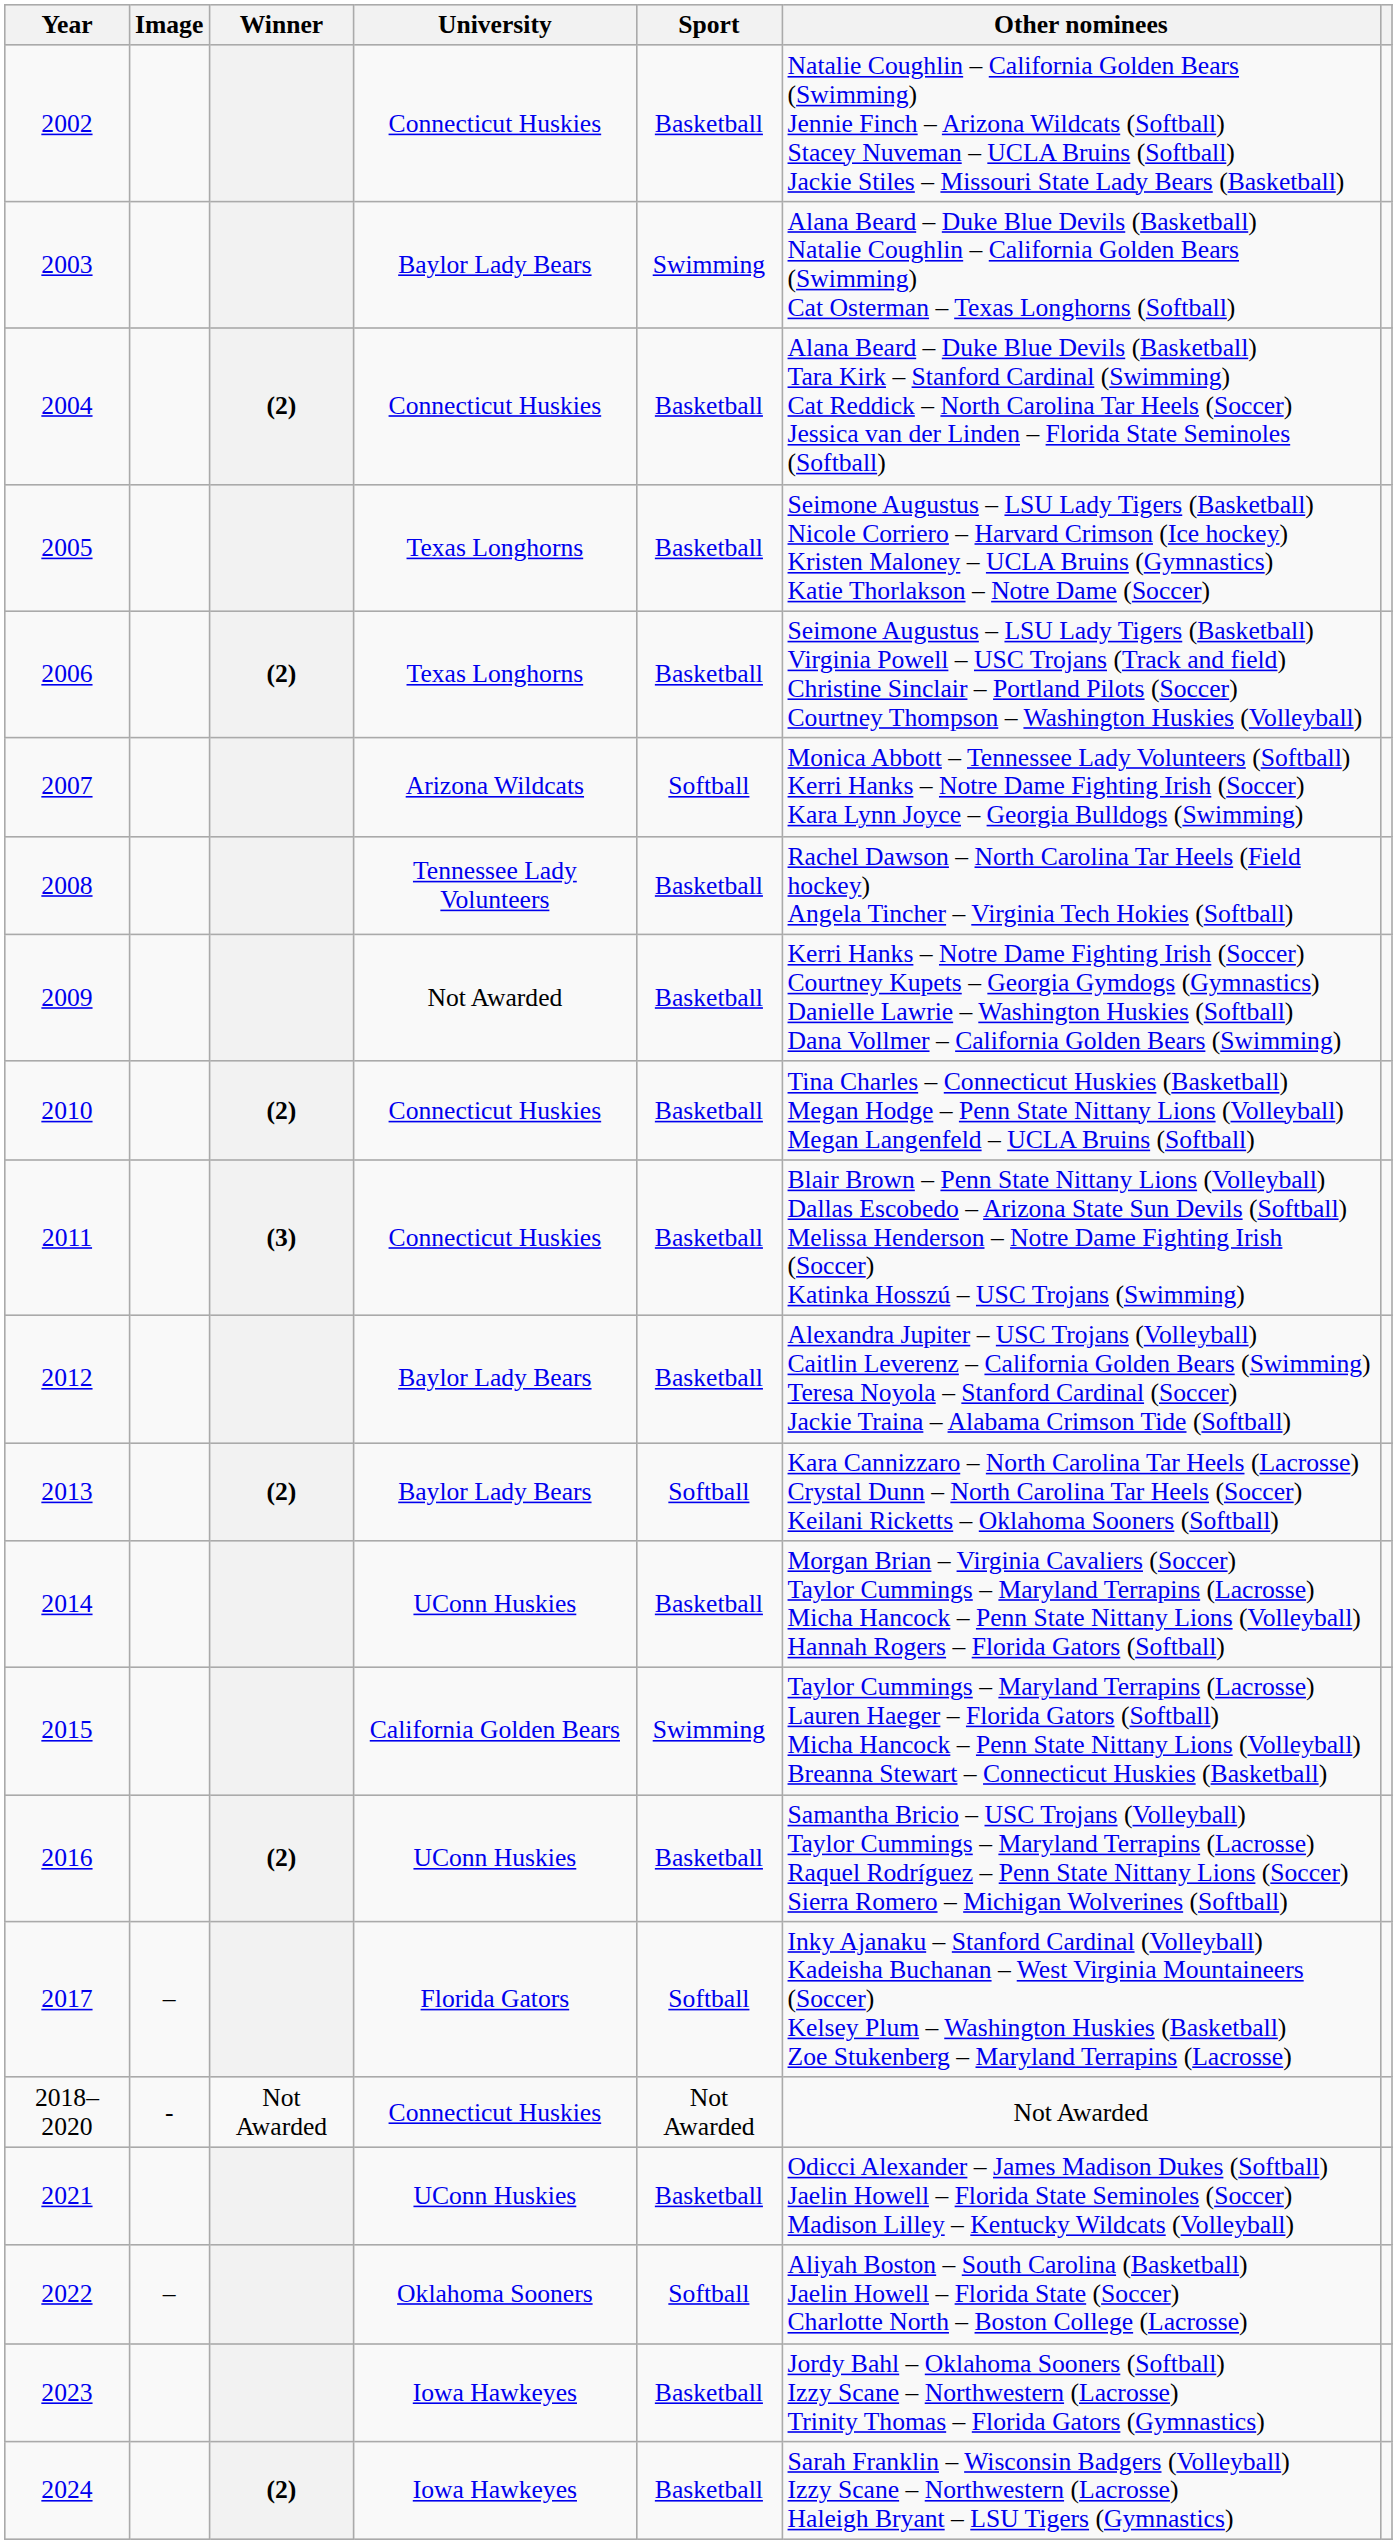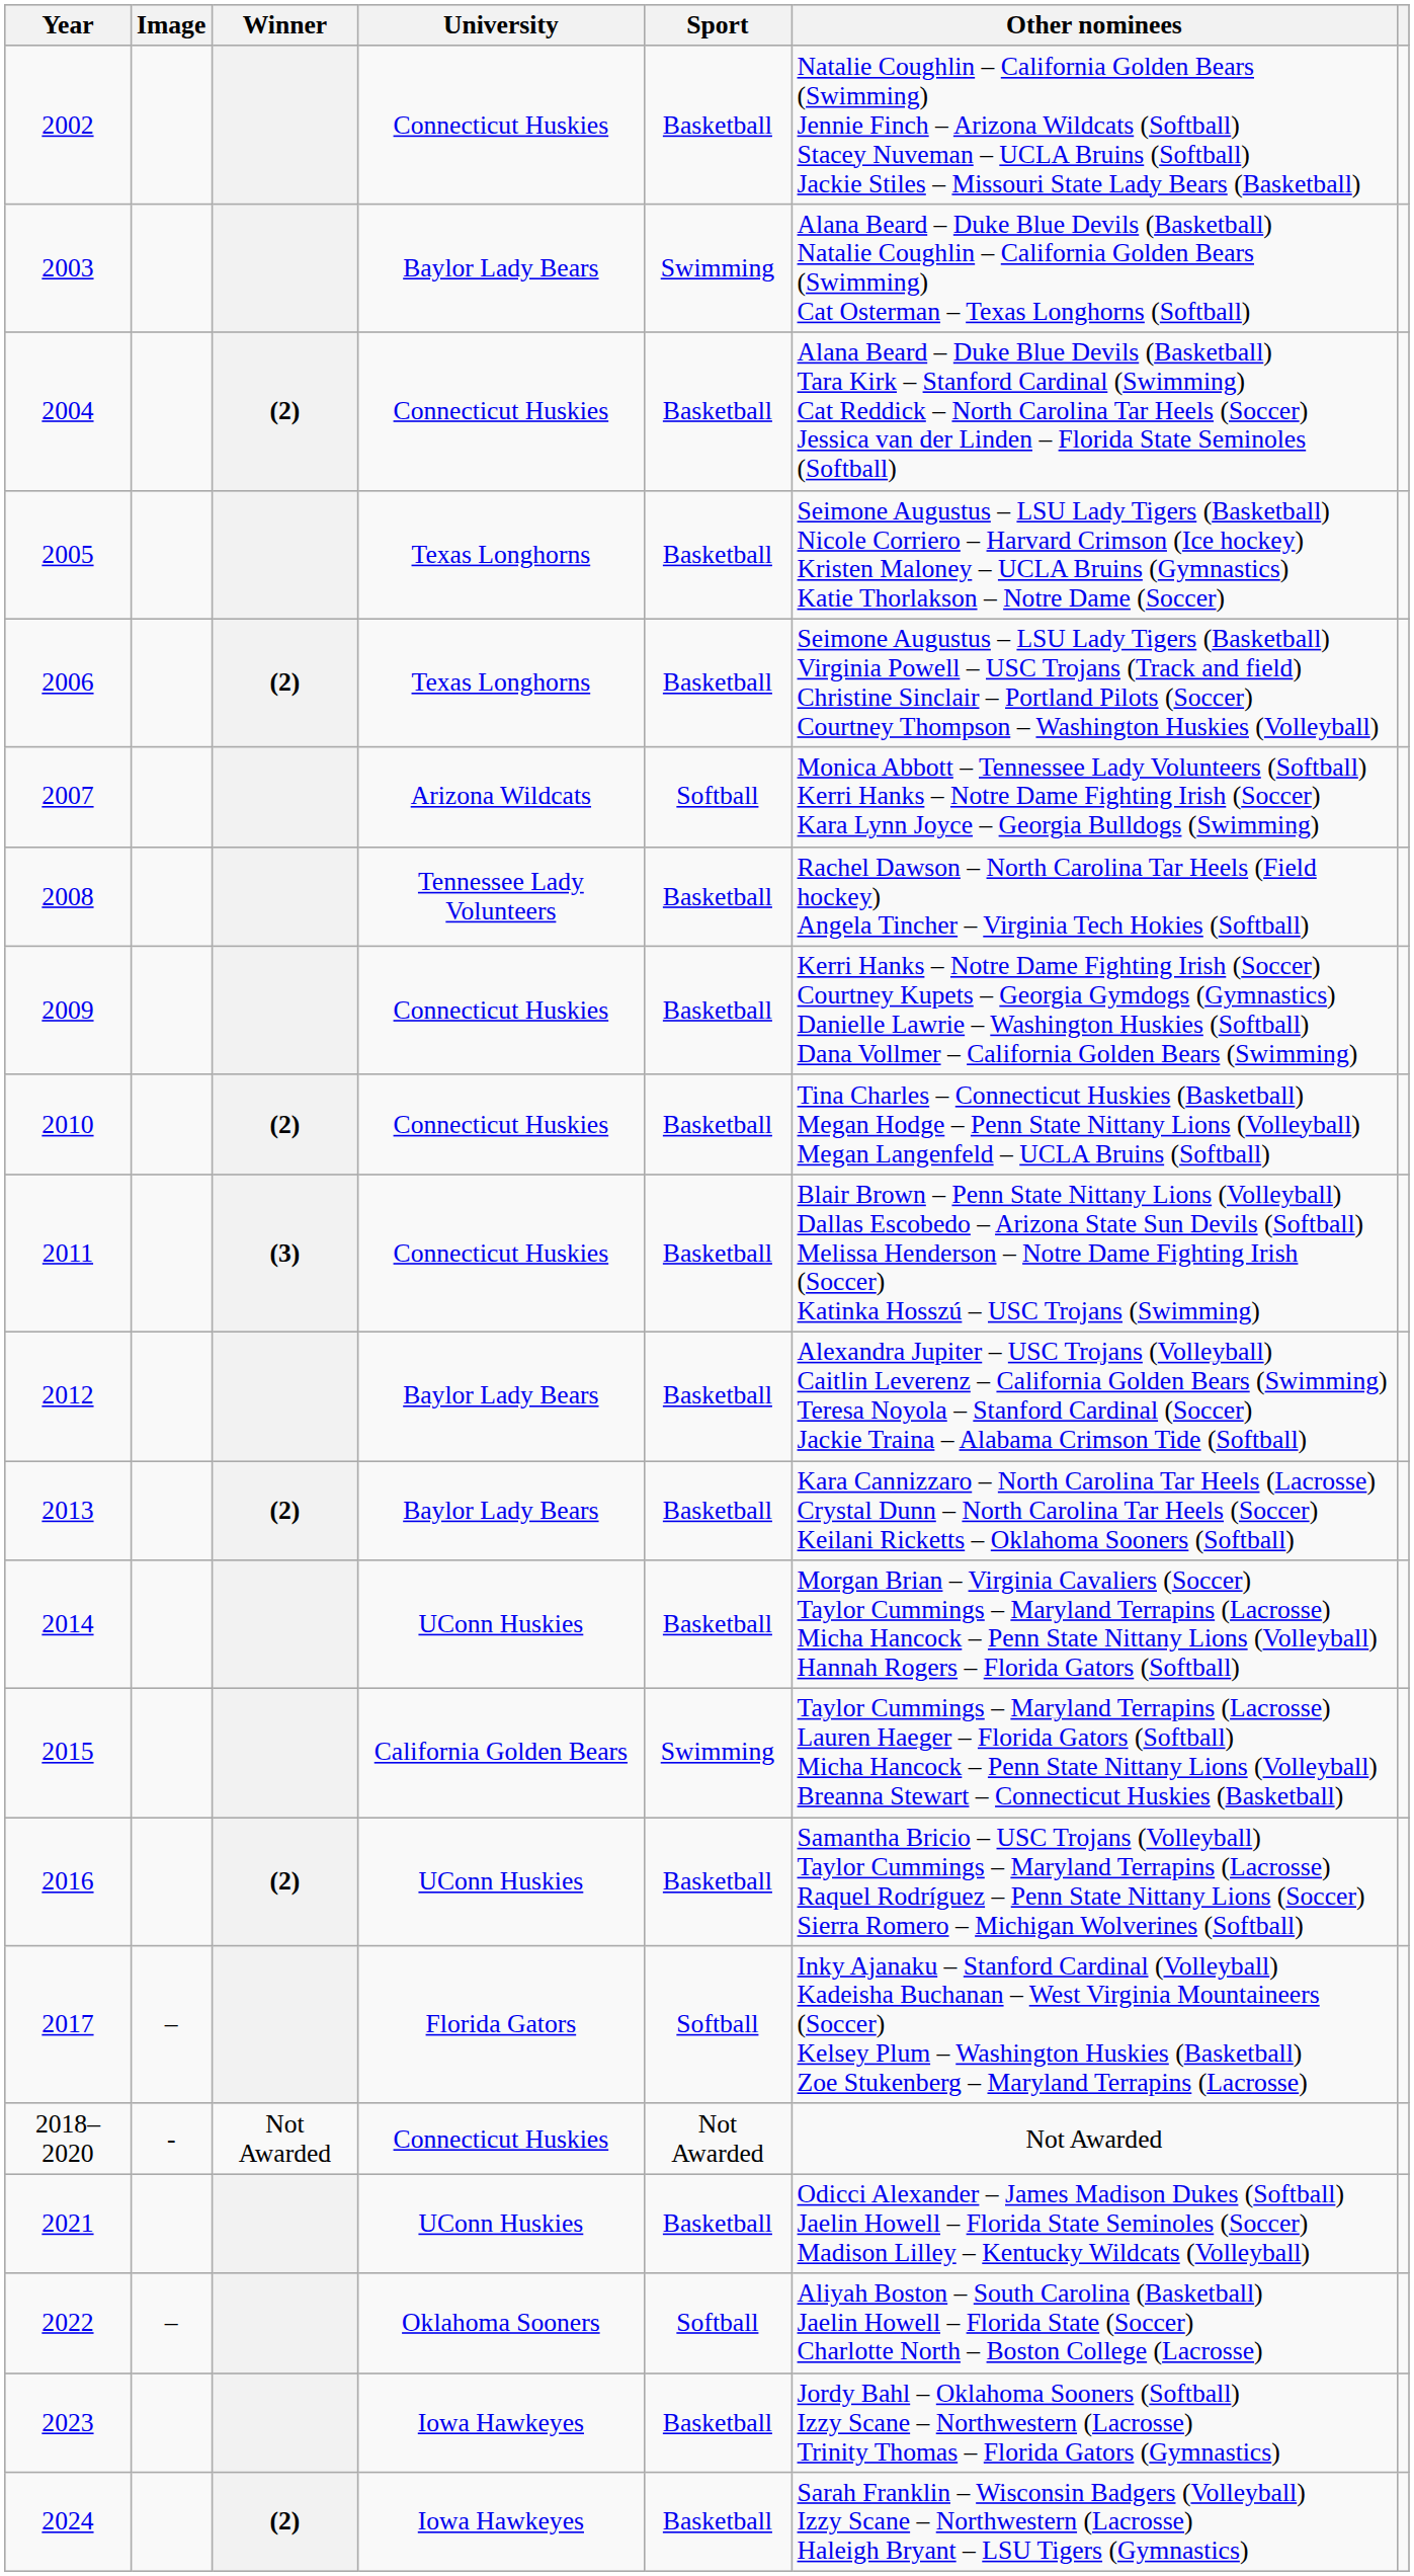2009 | University: Not Awarded -> Connecticut Huskies
2013 | Sport: Softball -> Basketball
